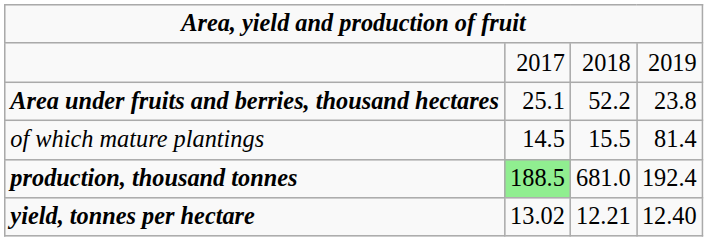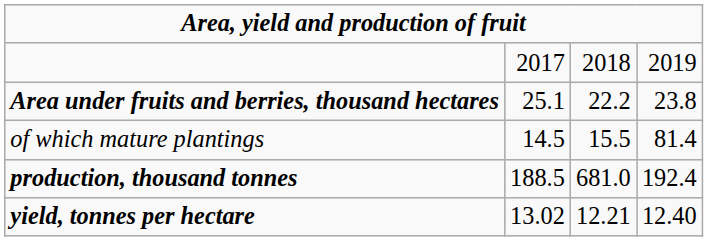Area under fruits and berries, thousand hectares | column 3: 52.2 -> 22.2
production, thousand tonnes | column 2: lightgreen background -> no background
